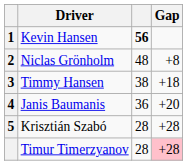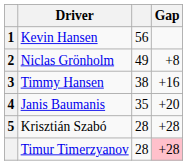Kevin Hansen | column 3: bold -> normal
Niclas Grönholm | column 3: 48 -> 49
Timmy Hansen | Gap: +18 -> +16
Janis Baumanis | column 3: 36 -> 35
